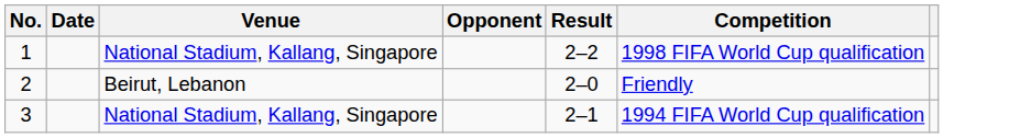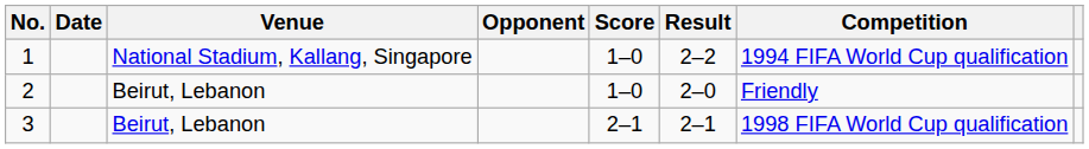+ column: Score | 1–0 | 1–0 | 2–1
1 | Competition: 1998 FIFA World Cup qualification -> 1994 FIFA World Cup qualification
3 | Venue: National Stadium, Kallang, Singapore -> Beirut, Lebanon
3 | Competition: 1994 FIFA World Cup qualification -> 1998 FIFA World Cup qualification
